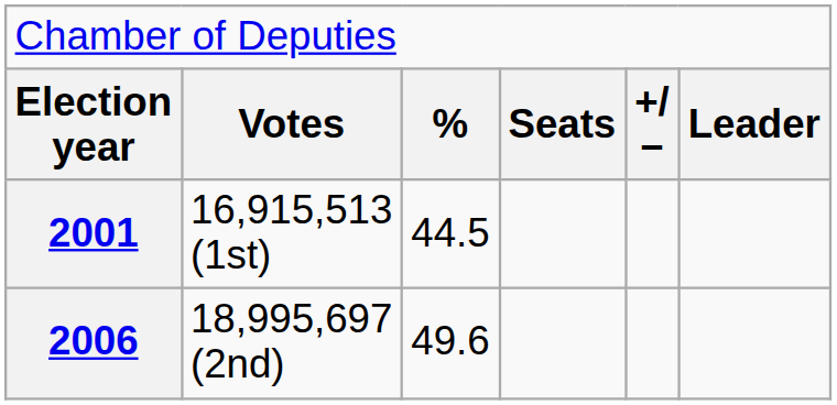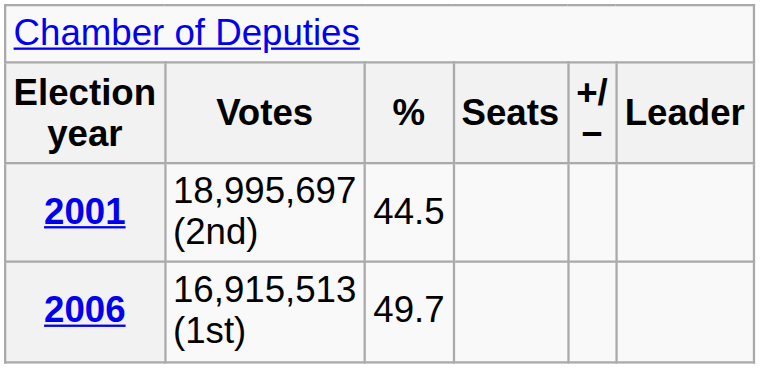2001 | column 2: 16,915,513 (1st) -> 18,995,697 (2nd)
2006 | column 2: 18,995,697 (2nd) -> 16,915,513 (1st)
2006 | column 3: 49.6 -> 49.7
